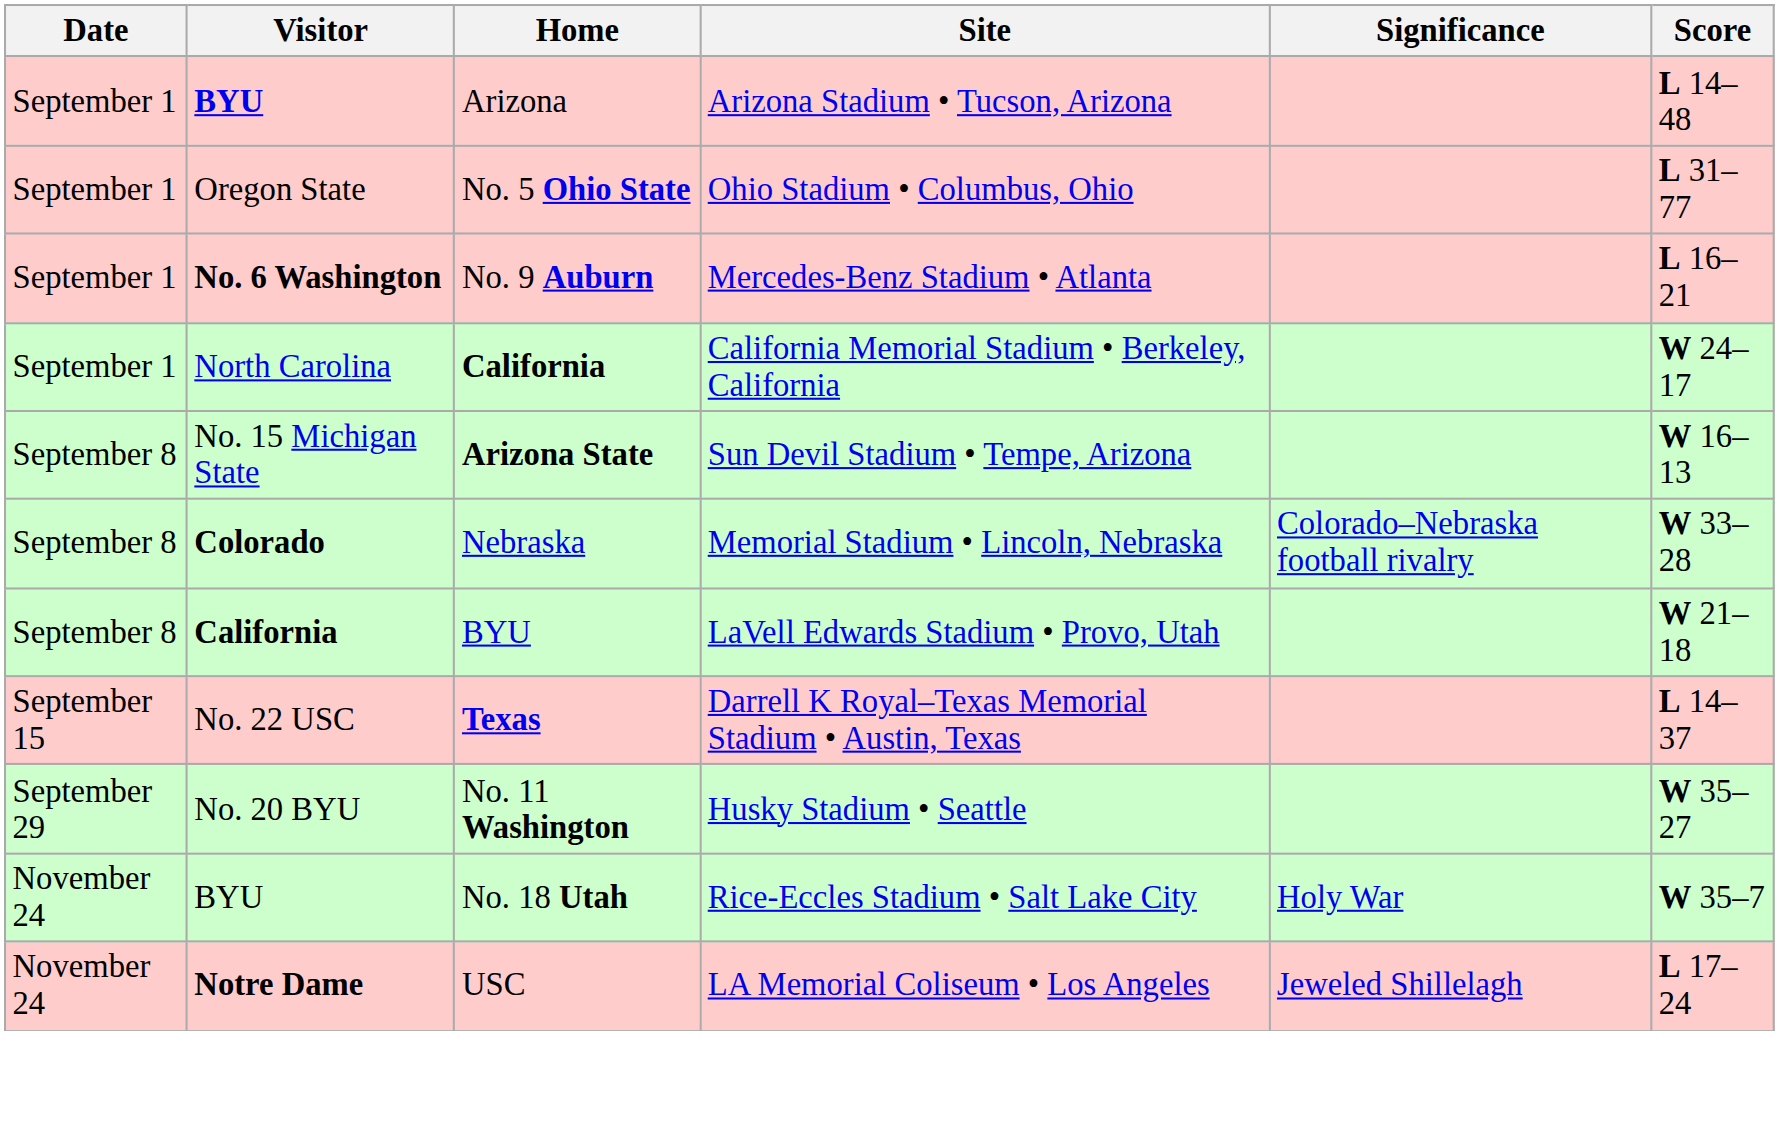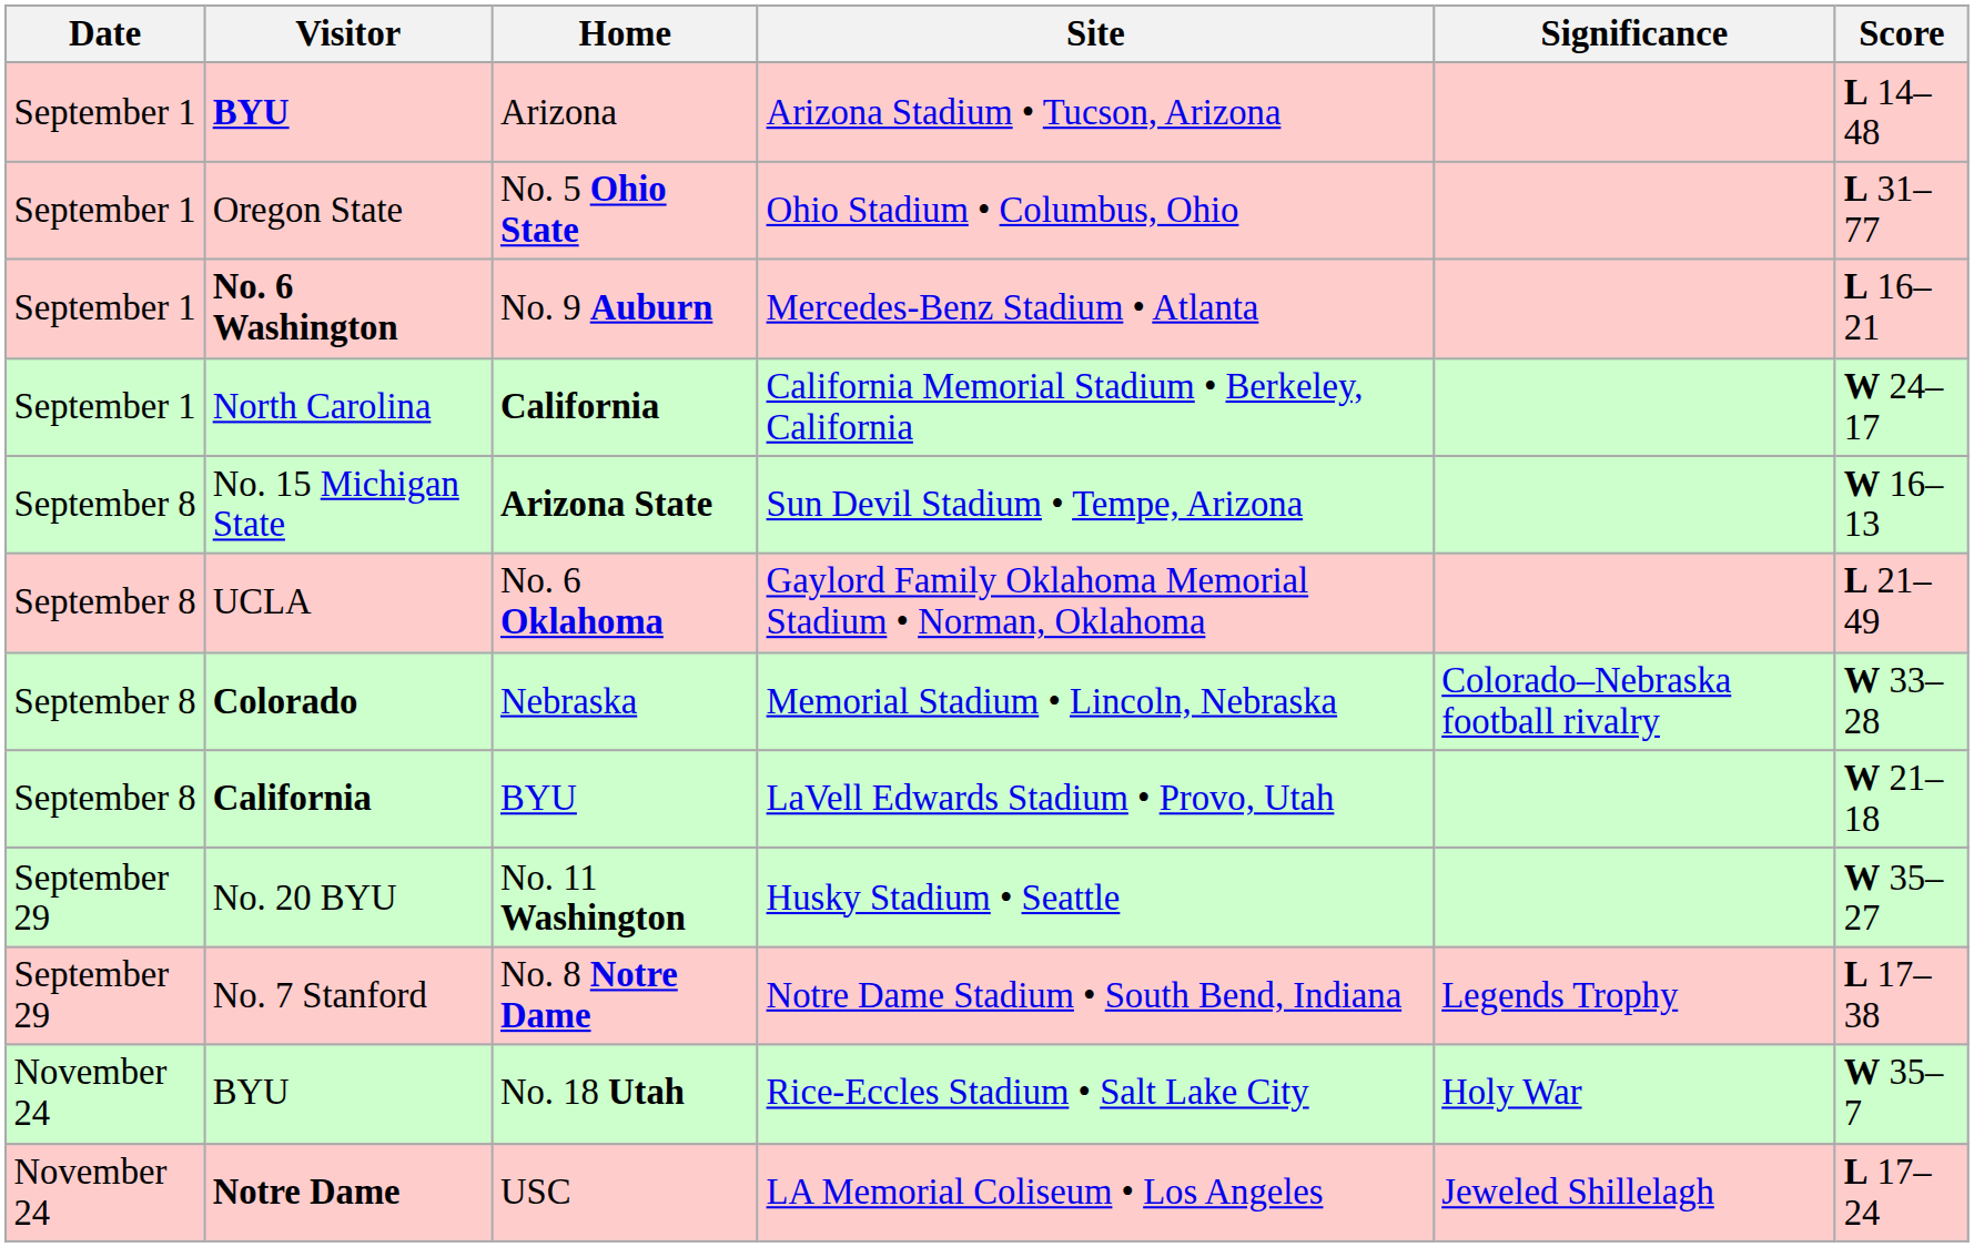+ row: September 8 | UCLA | No. 6 Oklahoma | Gaylord Family Oklahoma Memorial Stadium • Norman, Oklahoma | L 21–49
- row: September 15 | No. 22 USC | Texas | Darrell K Royal–Texas Memorial Stadium • Austin, Texas | L 14–37
+ row: September 29 | No. 7 Stanford | No. 8 Notre Dame | Notre Dame Stadium • South Bend, Indiana | Legends Trophy | L 17–38
